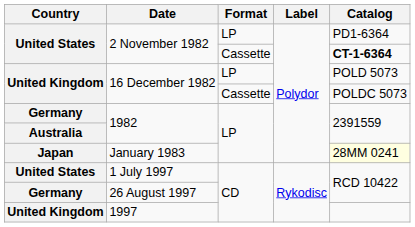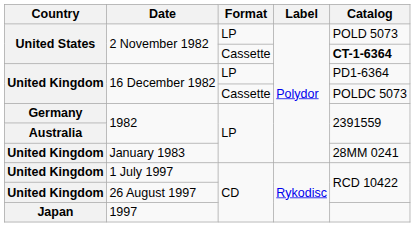2 November 1982 / LP | Catalog: PD1-6364 -> POLD 5073
16 December 1982 / LP | Catalog: POLD 5073 -> PD1-6364
January 1983 | Country: Japan -> United Kingdom
January 1983 | Catalog: lightyellow background -> no background
1 July 1997 | Country: United States -> United Kingdom
26 August 1997 | Country: Germany -> United Kingdom
1997 | Country: United Kingdom -> Japan
